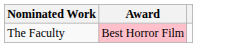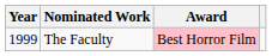+ column: Year | 1999
